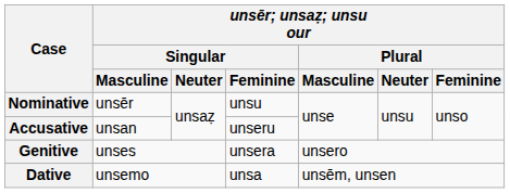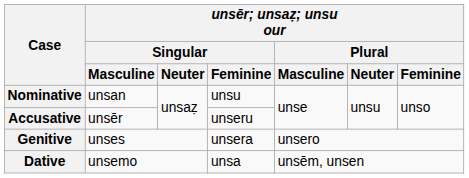Nominative | unsēr; unsaẓ; unsu our / Singular / Masculine: unsēr -> unsan
Accusative | unsēr; unsaẓ; unsu our / Singular / Masculine: unsan -> unsēr
